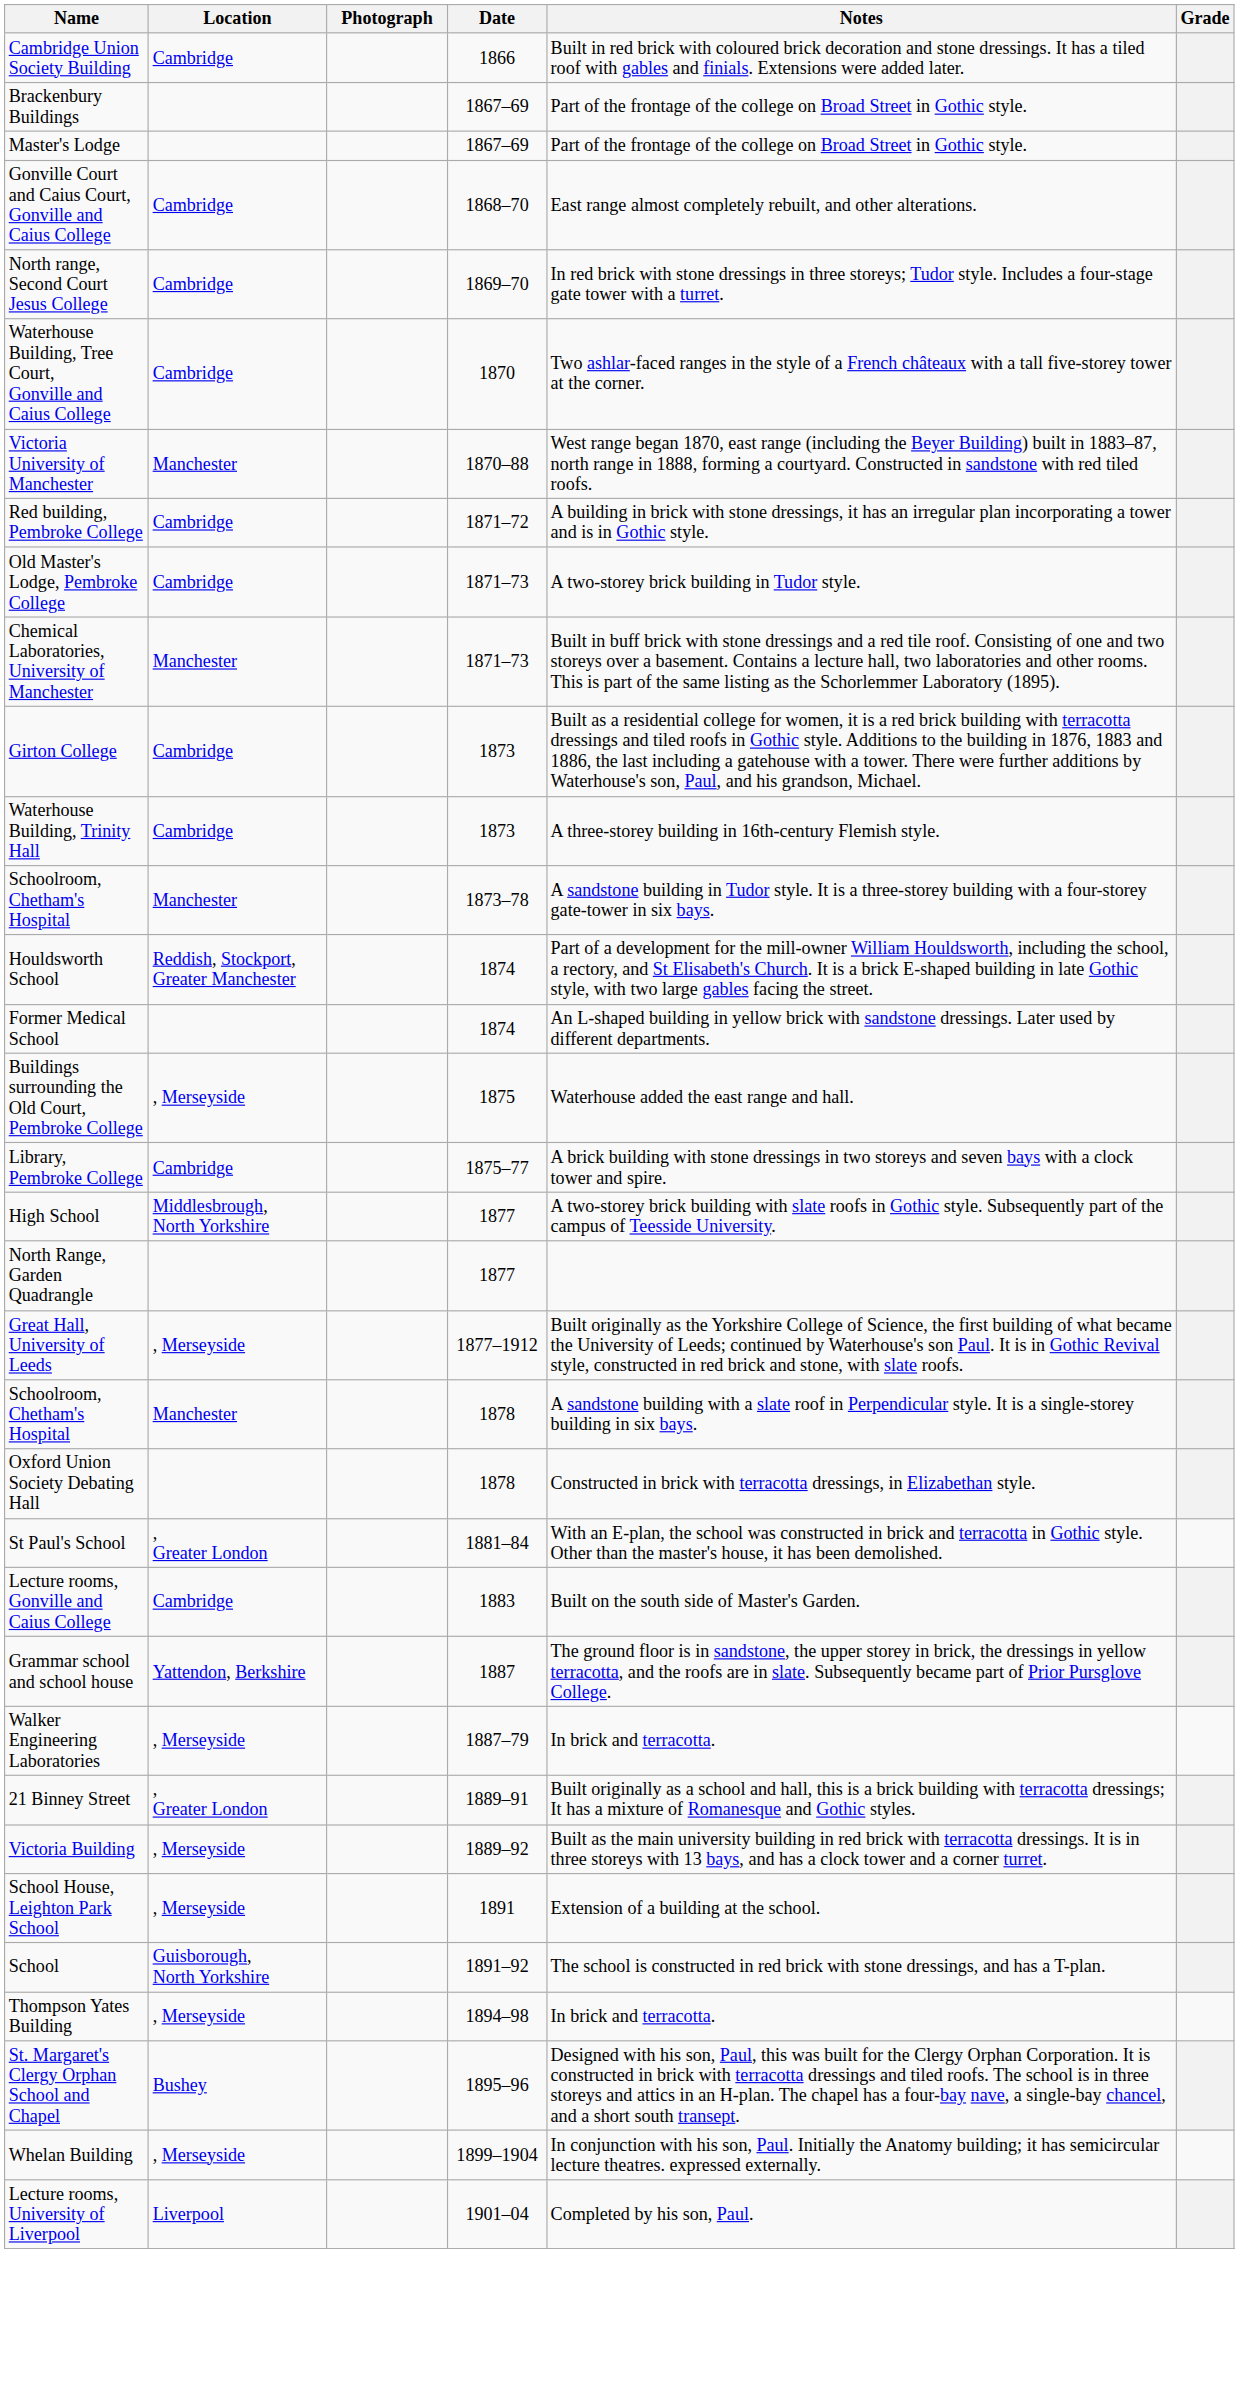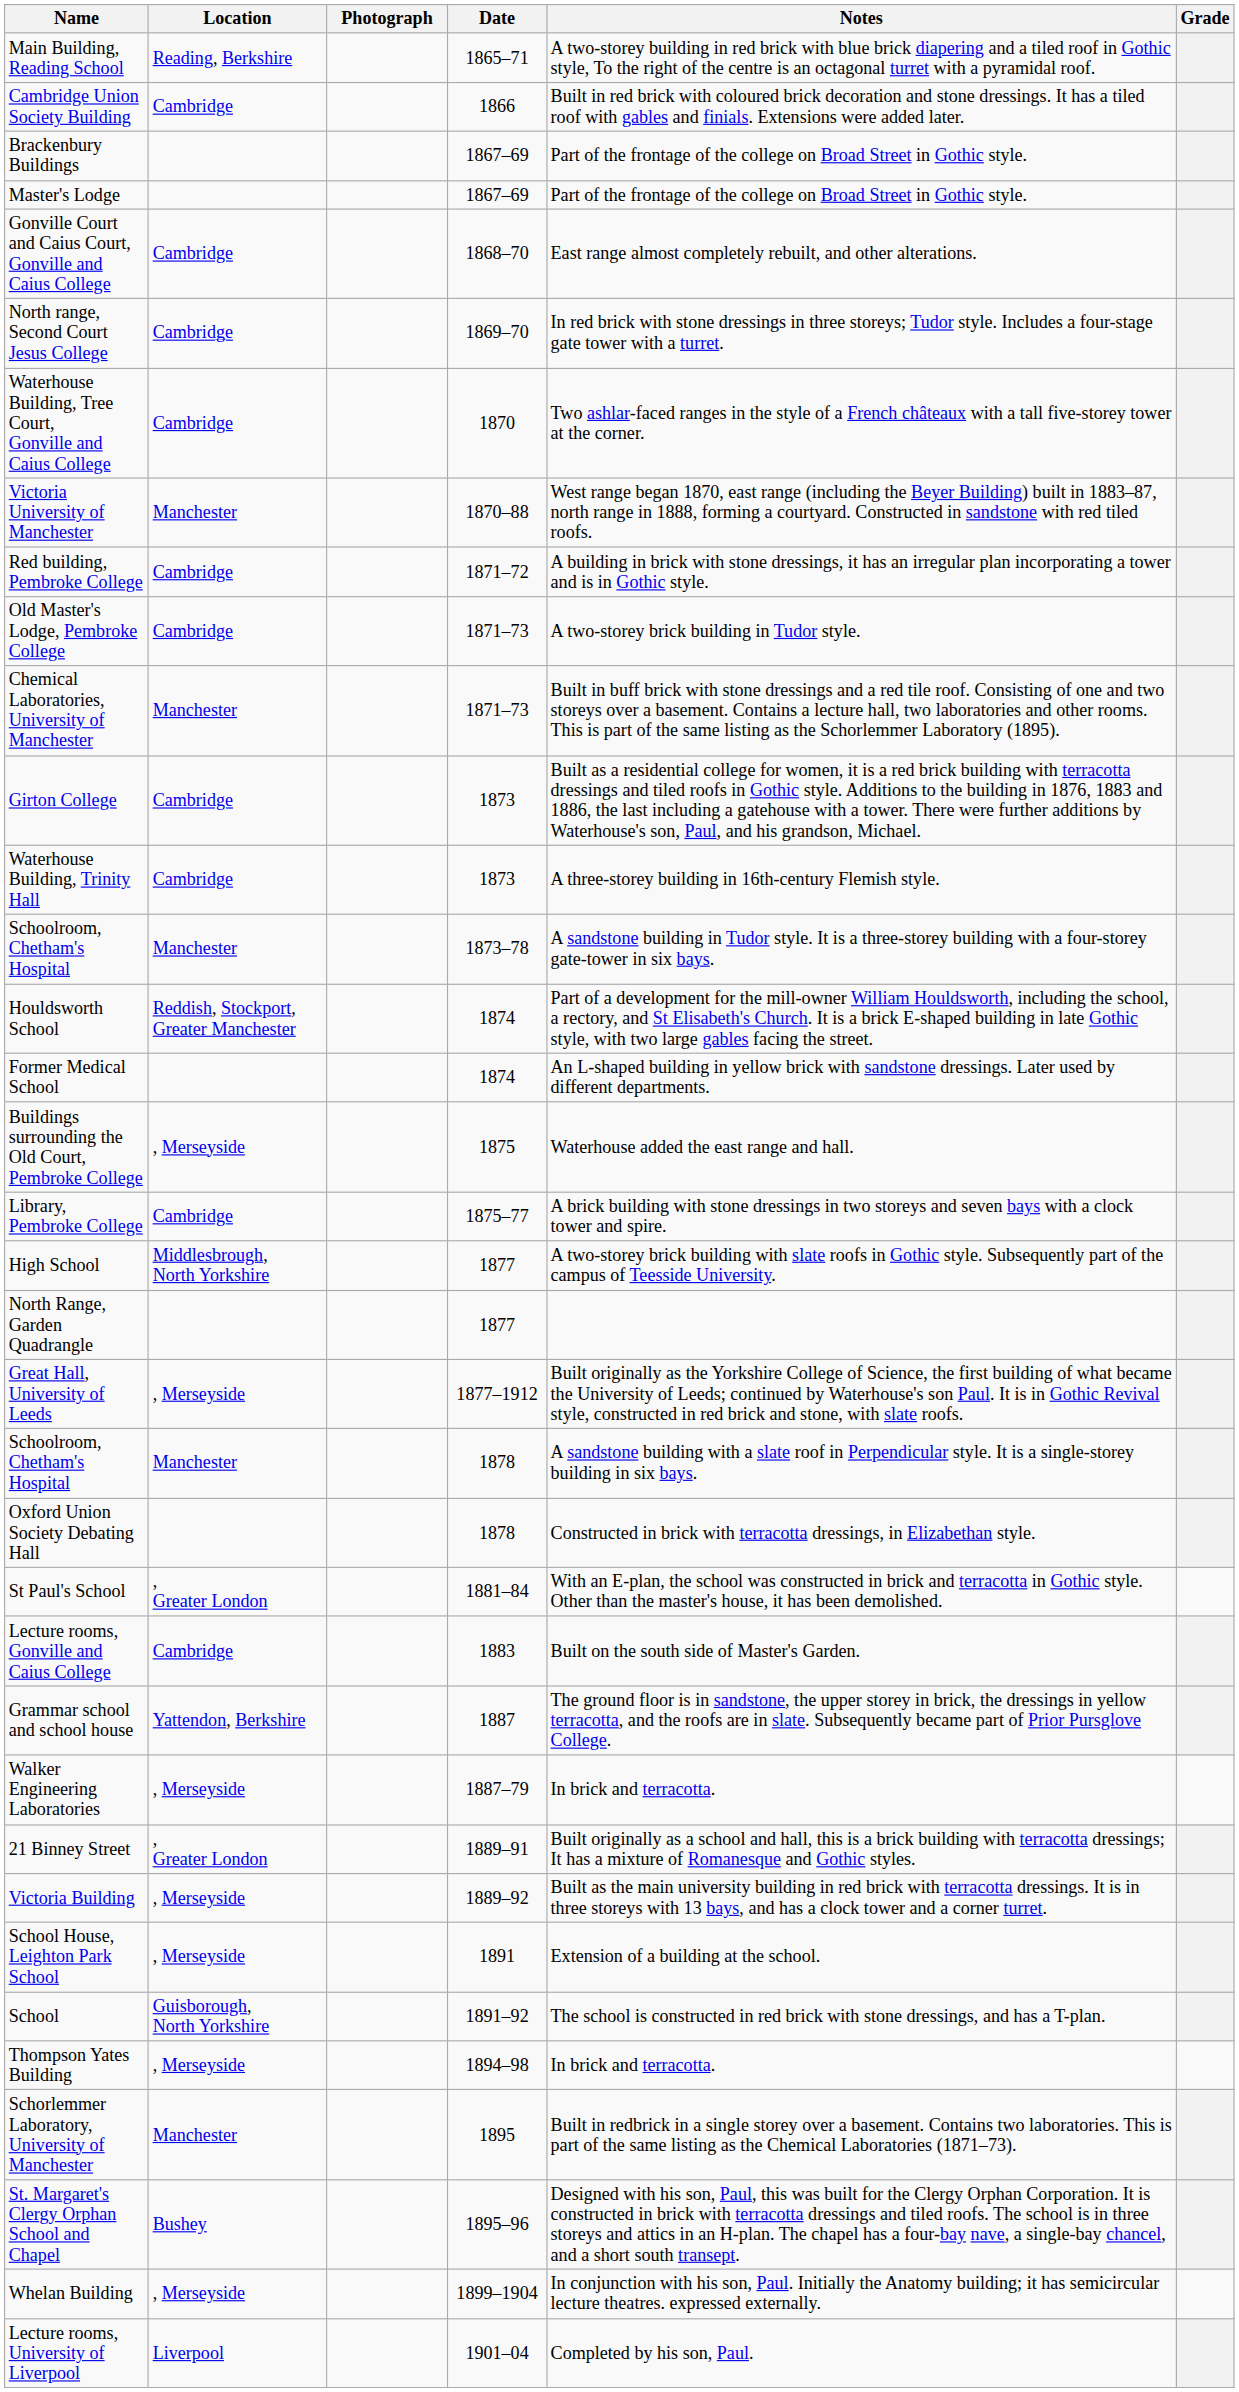+ row: Main Building, Reading School | Reading, Berkshire | 1865–71 | A two-storey building in red brick with blue brick diapering and a tiled roof in Gothic style, To the right of the centre is an octagonal turret with a pyramidal roof.
+ row: Schorlemmer Laboratory, University of Manchester | Manchester | 1895 | Built in redbrick in a single storey over a basement. Contains two laboratories. This is part of the same listing as the Chemical Laboratories (1871–73).
